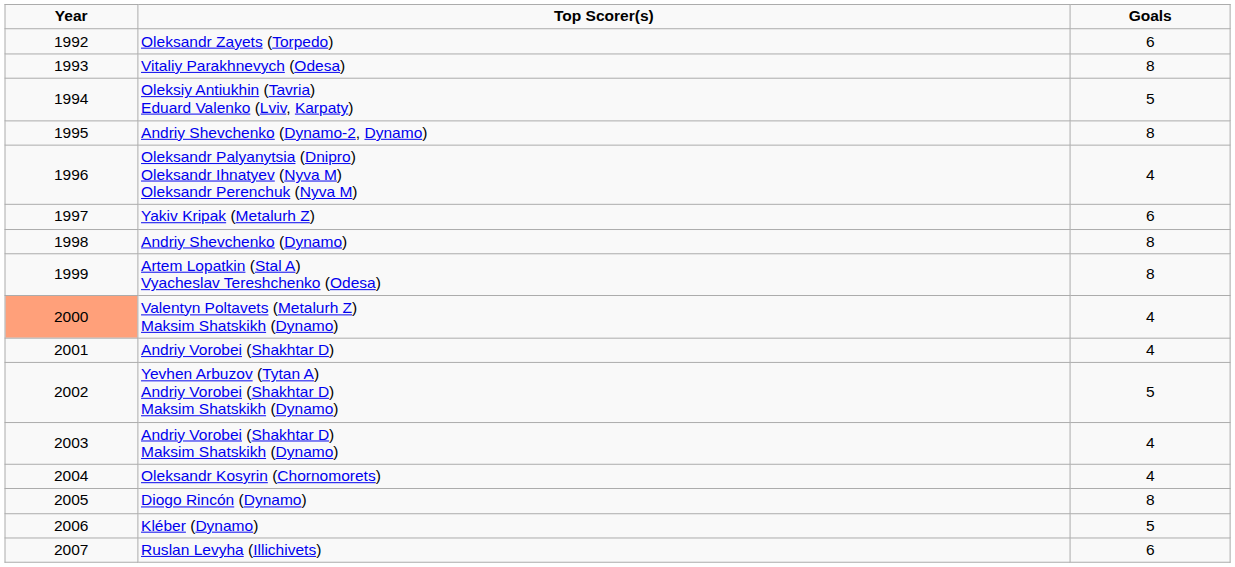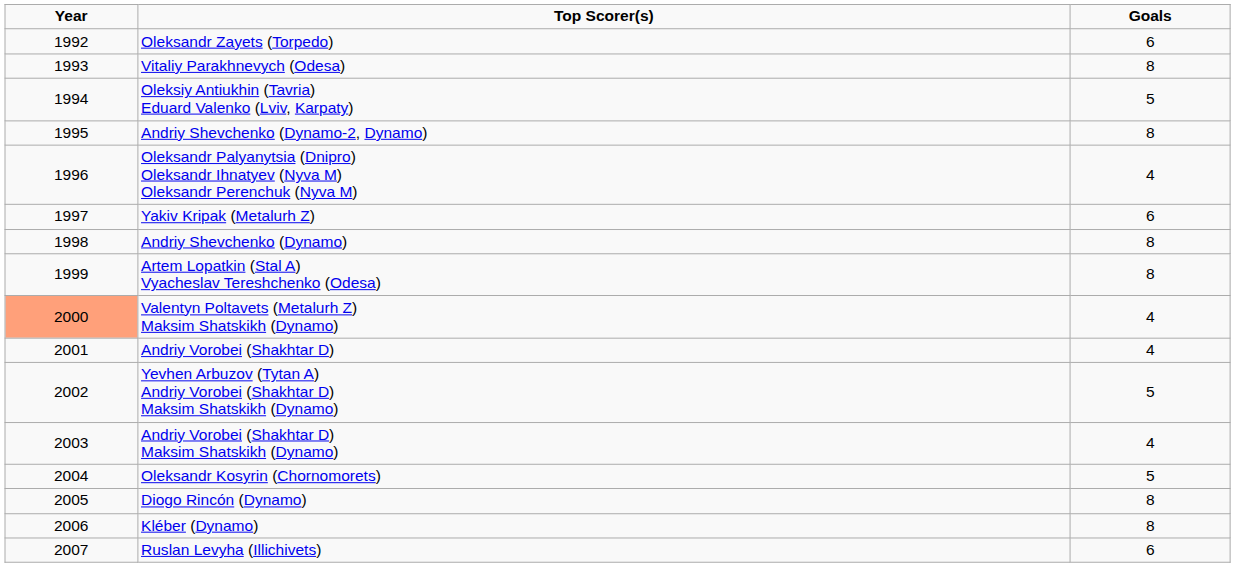Oleksandr Kosyrin (Chornomorets) | Goals: 4 -> 5
Kléber (Dynamo) | Goals: 5 -> 8
